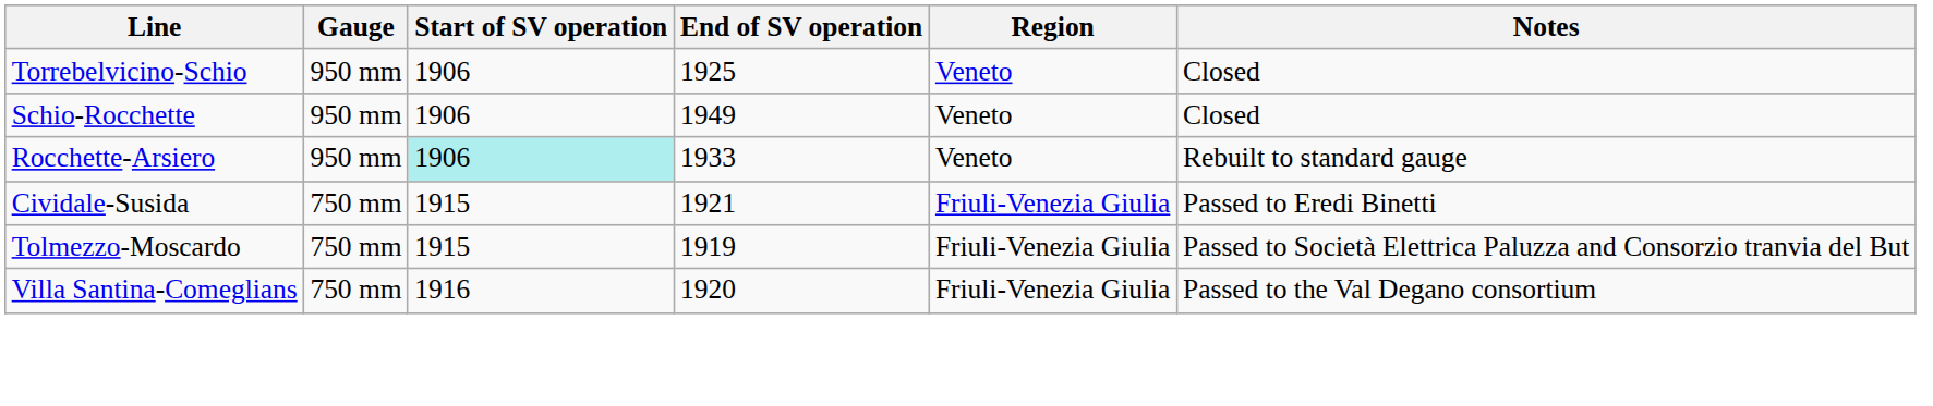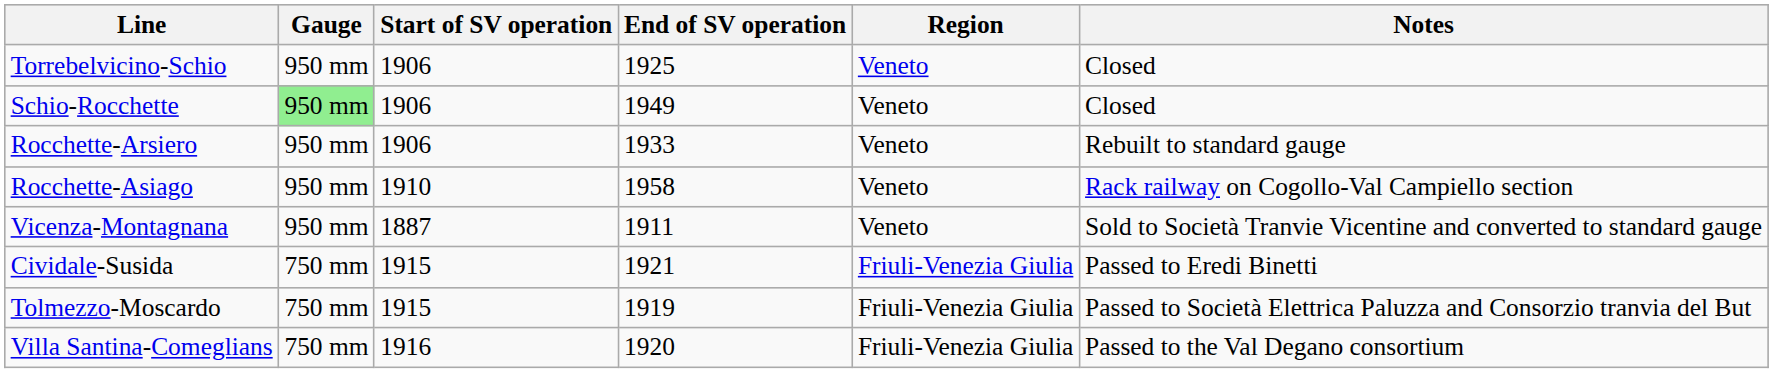Schio-Rocchette | Gauge: no background -> lightgreen background
Rocchette-Arsiero | Start of SV operation: paleturquoise background -> no background
+ row: Rocchette-Asiago | 950 mm | 1910 | 1958 | Veneto | Rack railway on Cogollo-Val Campiello section
+ row: Vicenza-Montagnana | 950 mm | 1887 | 1911 | Veneto | Sold to Società Tranvie Vicentine and converted to standard gauge
